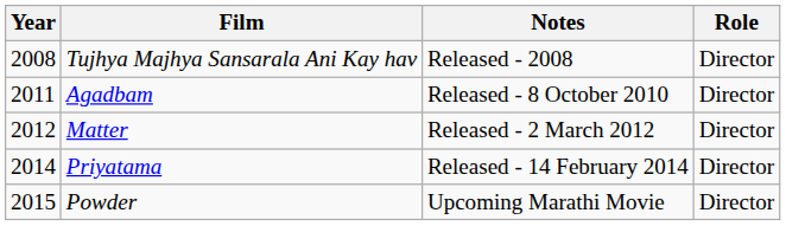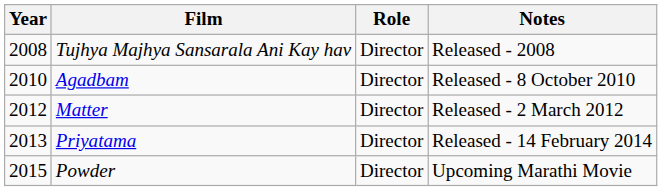columns swapped: Role <-> Notes
Agadbam | Year: 2011 -> 2010
Priyatama | Year: 2014 -> 2013
